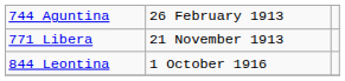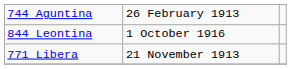rows swapped: 771 Libera <-> 844 Leontina
